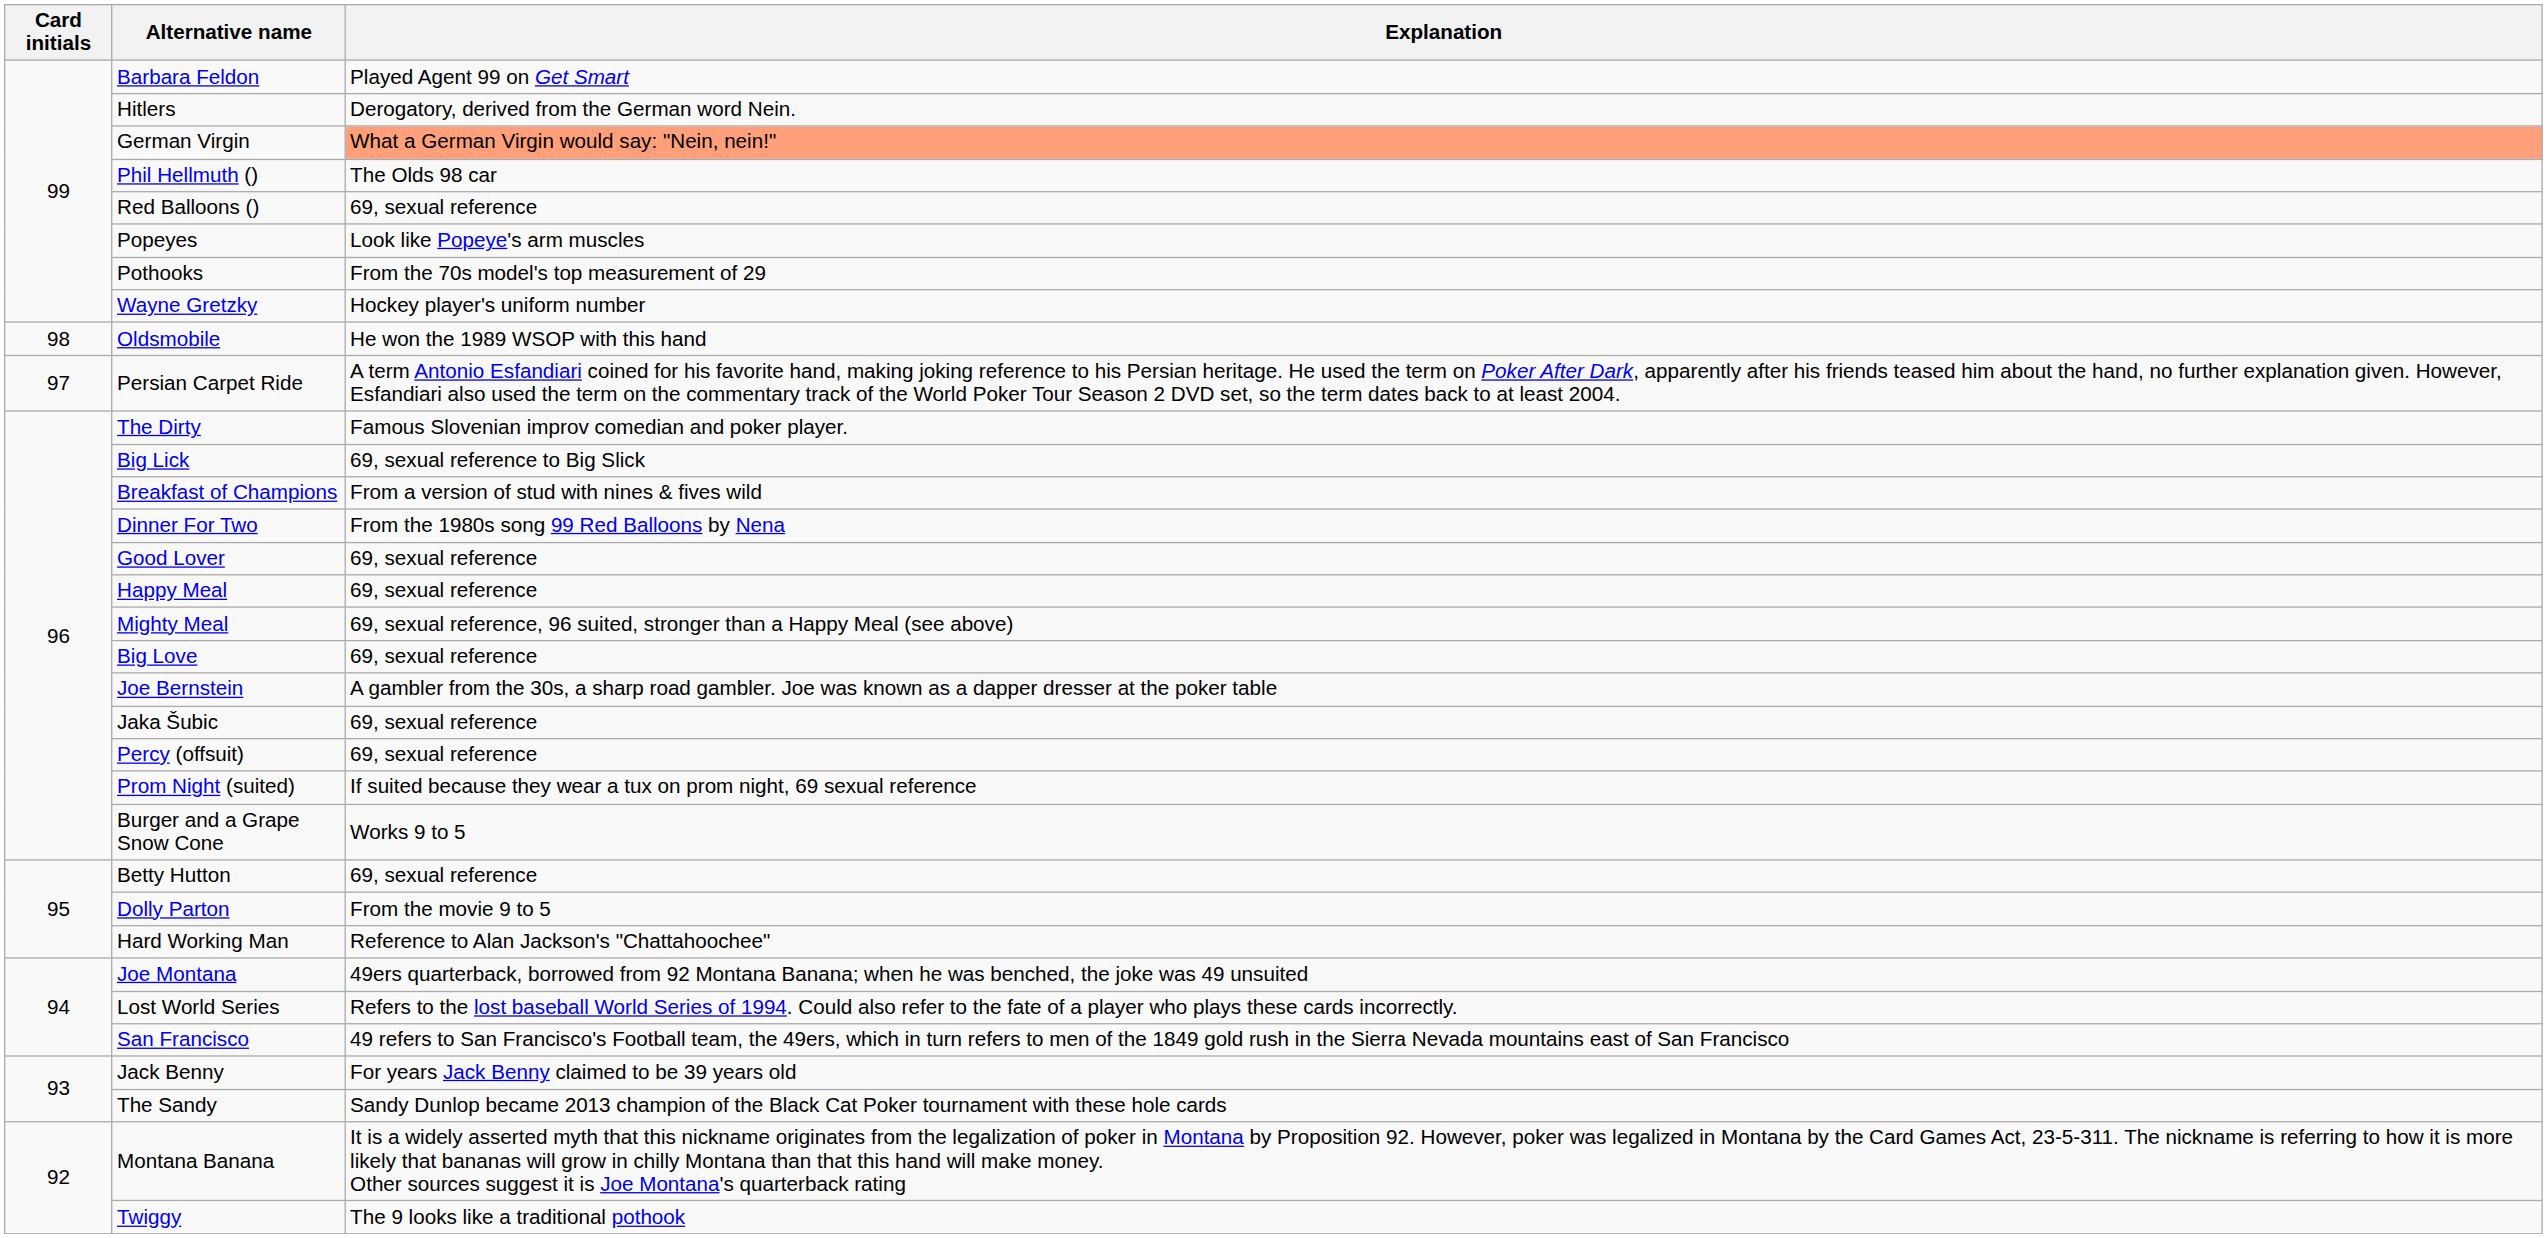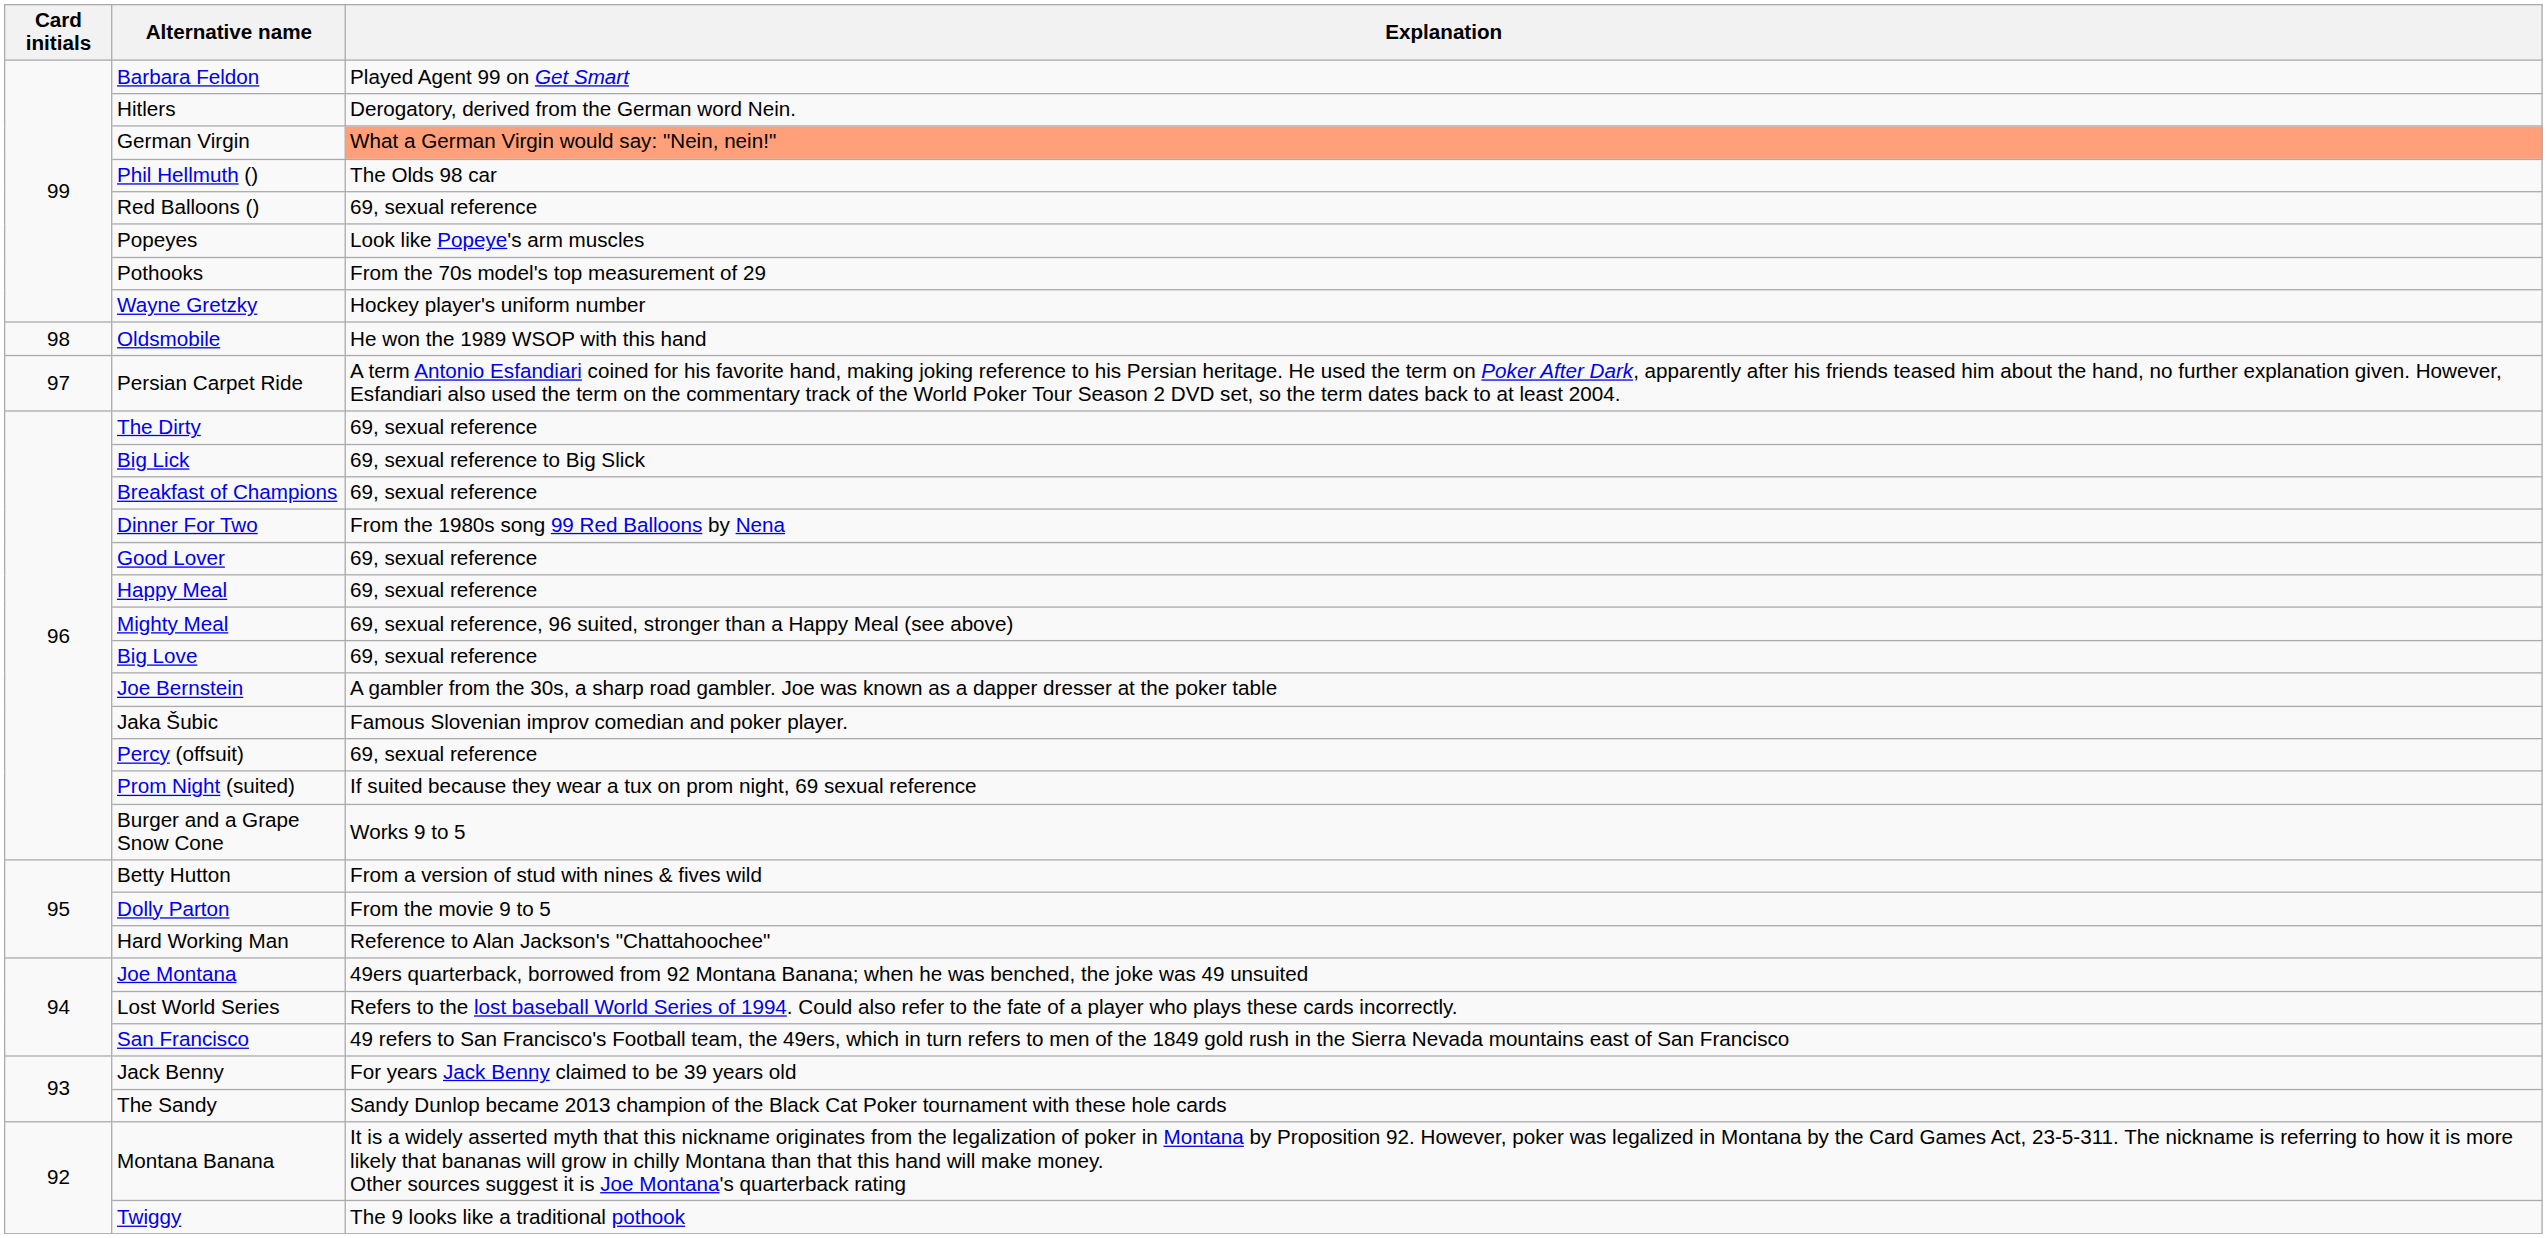The Dirty | Explanation: Famous Slovenian improv comedian and poker player. -> 69, sexual reference
Breakfast of Champions | Explanation: From a version of stud with nines & fives wild -> 69, sexual reference
Jaka Šubic | Explanation: 69, sexual reference -> Famous Slovenian improv comedian and poker player.
Betty Hutton | Explanation: 69, sexual reference -> From a version of stud with nines & fives wild
